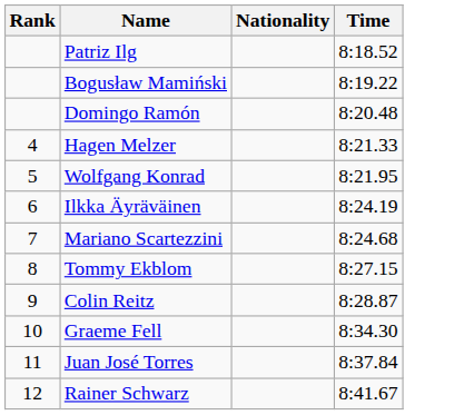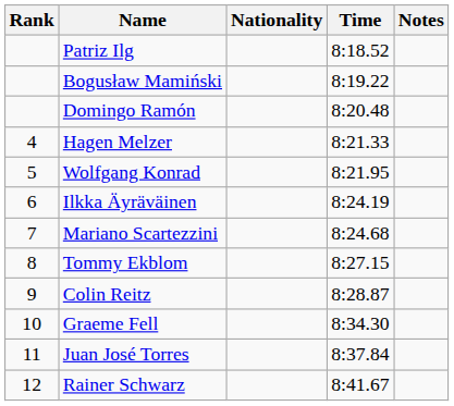+ column: Notes
